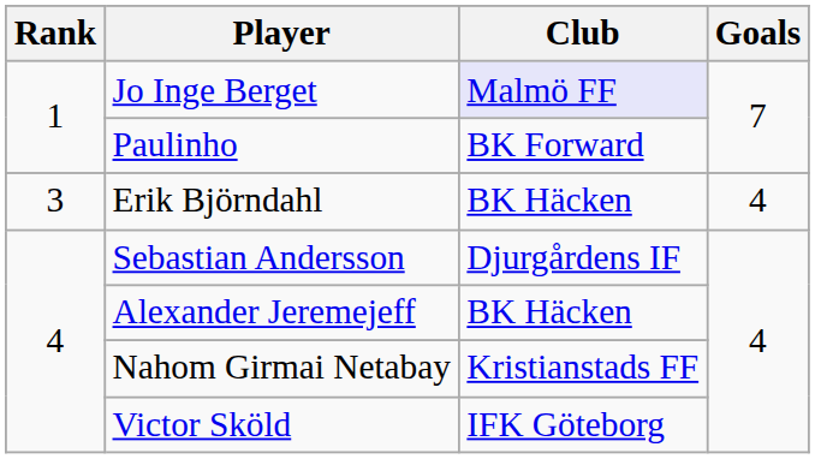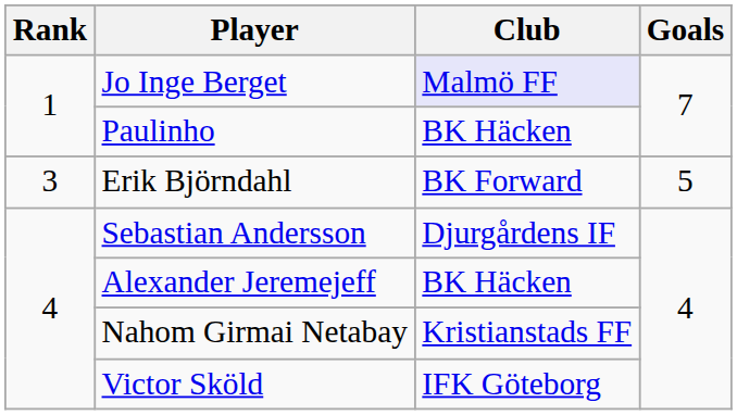Paulinho | Club: BK Forward -> BK Häcken
Erik Björndahl | Club: BK Häcken -> BK Forward
Erik Björndahl | Goals: 4 -> 5
